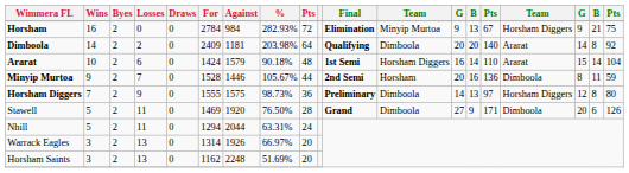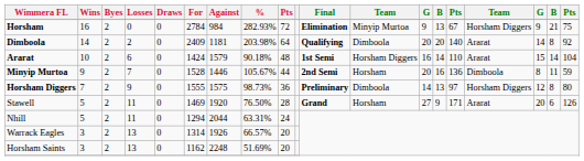Stawell | column 12: Dimboola -> Horsham
Stawell | column 16: Dimboola -> Ararat
Warrack Eagles | %: 66.97% -> 66.57%
